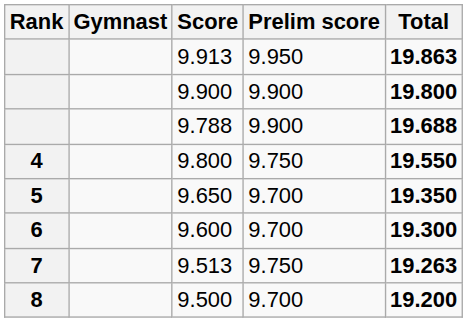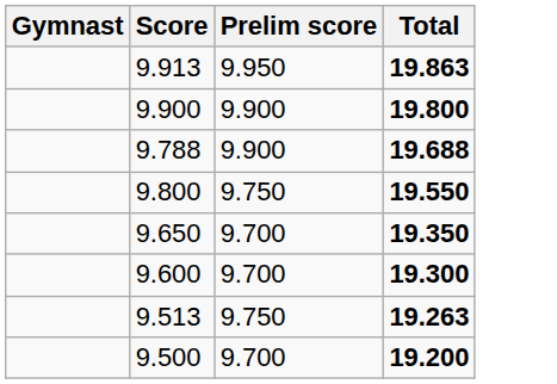- column: Rank | 4 | 5 | 6 | 7 | 8
